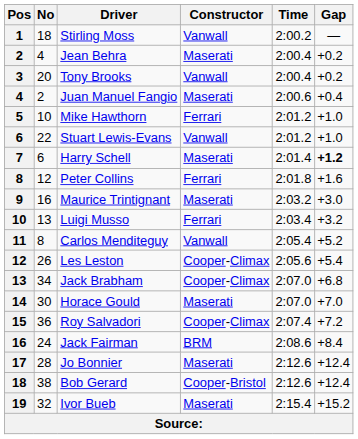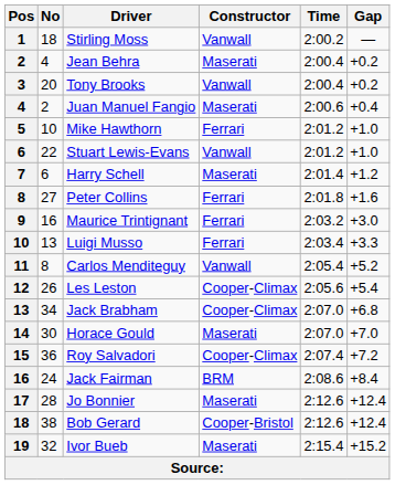Harry Schell | Gap: bold -> normal
Peter Collins | No: 12 -> 27
Maurice Trintignant | Constructor: Maserati -> Ferrari
Luigi Musso | Gap: +3.2 -> +3.3
